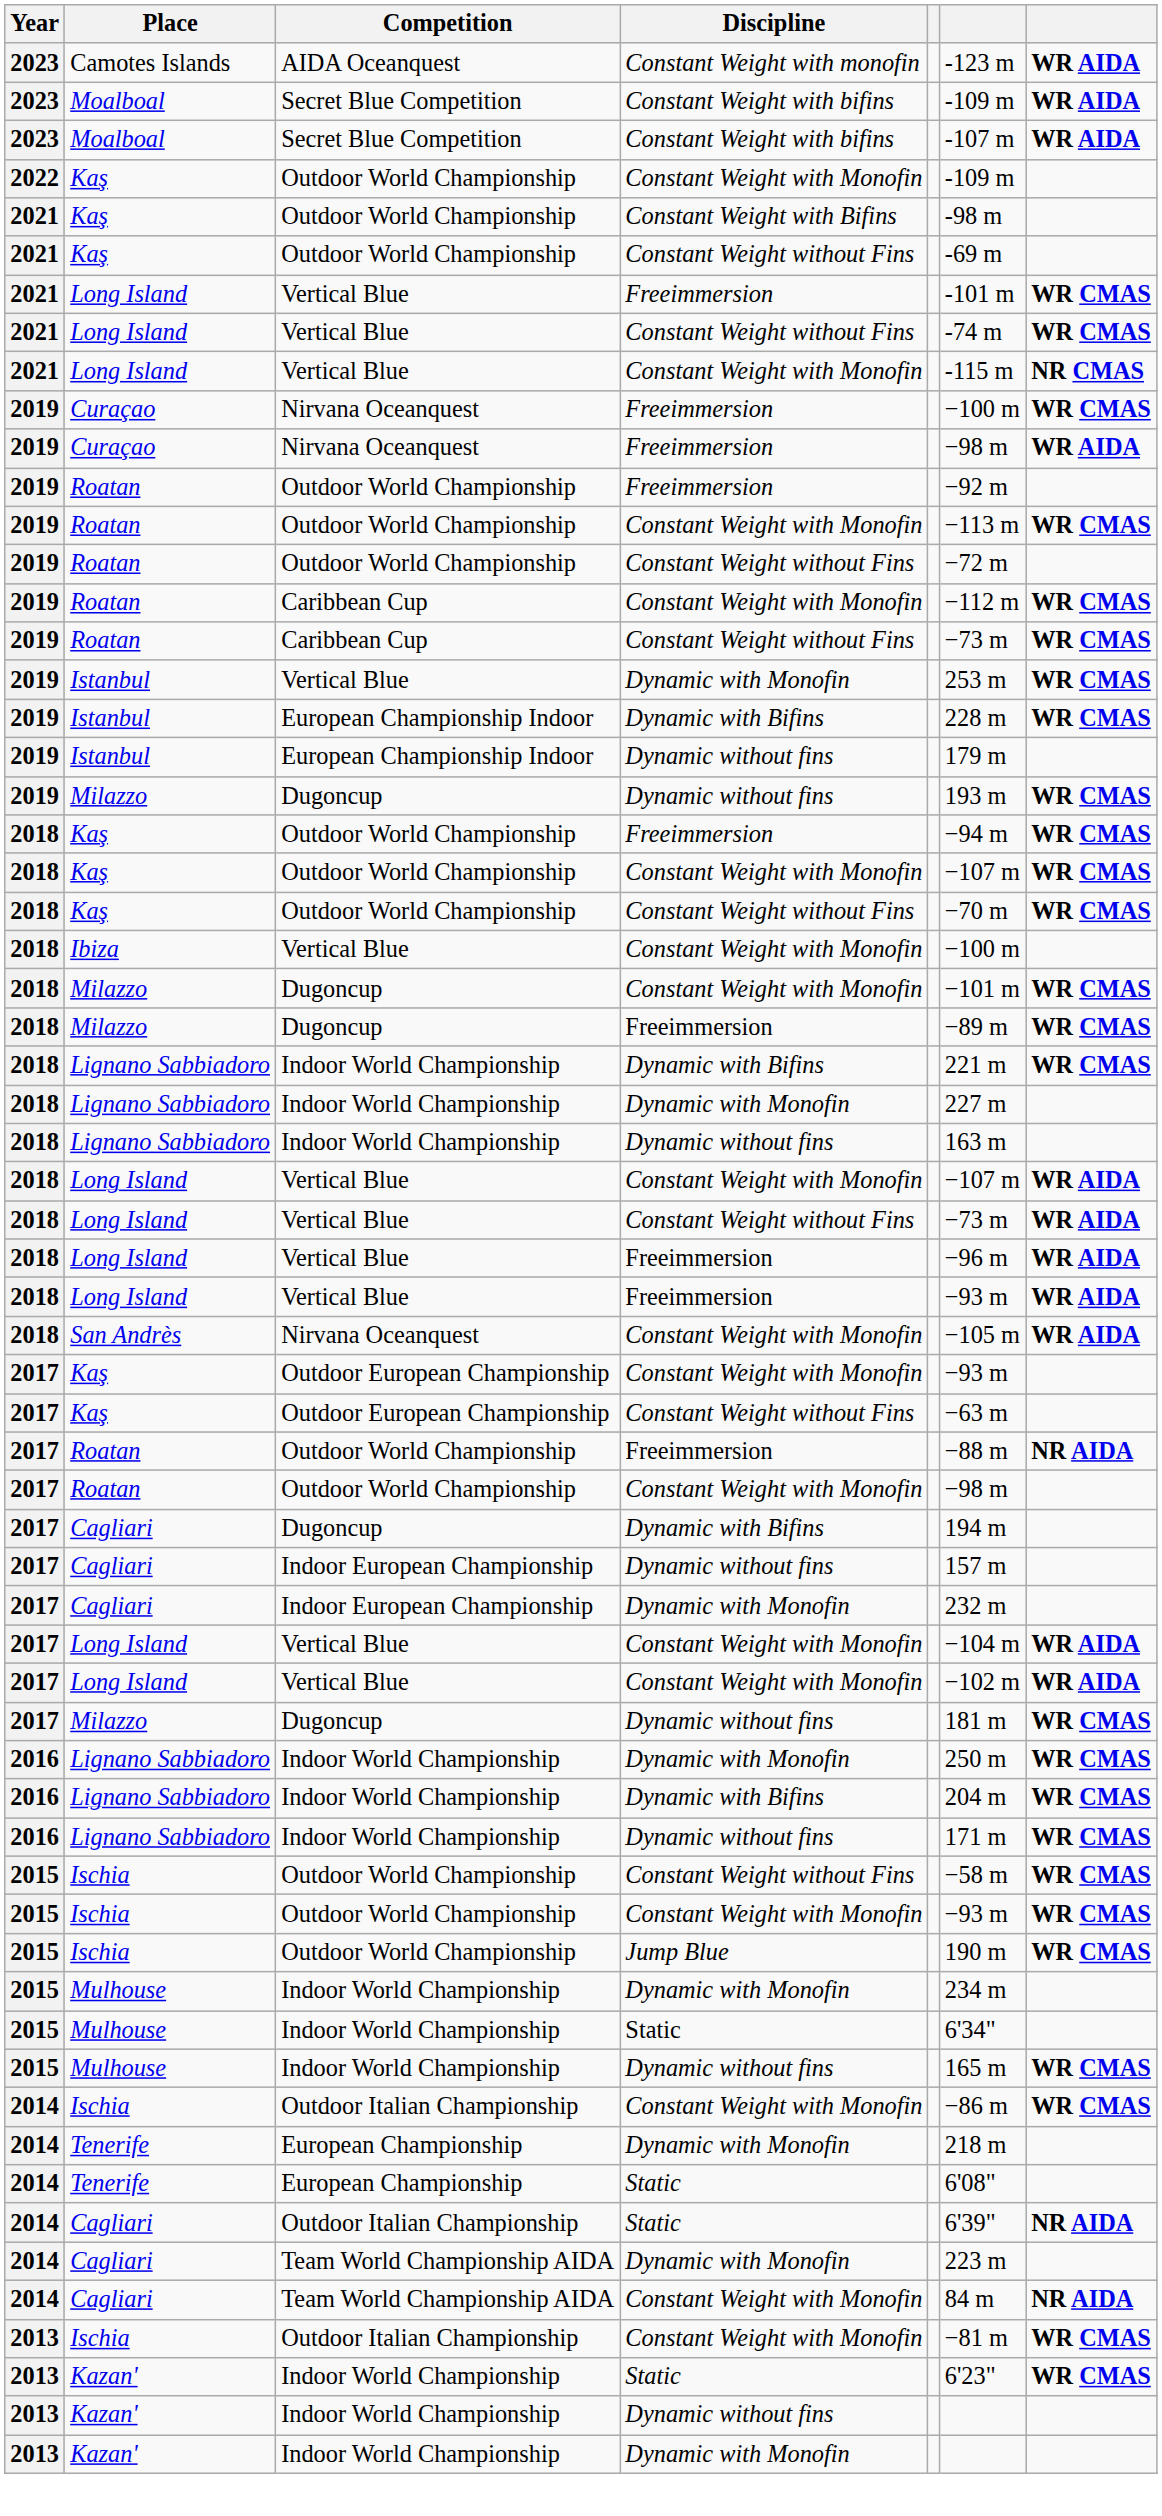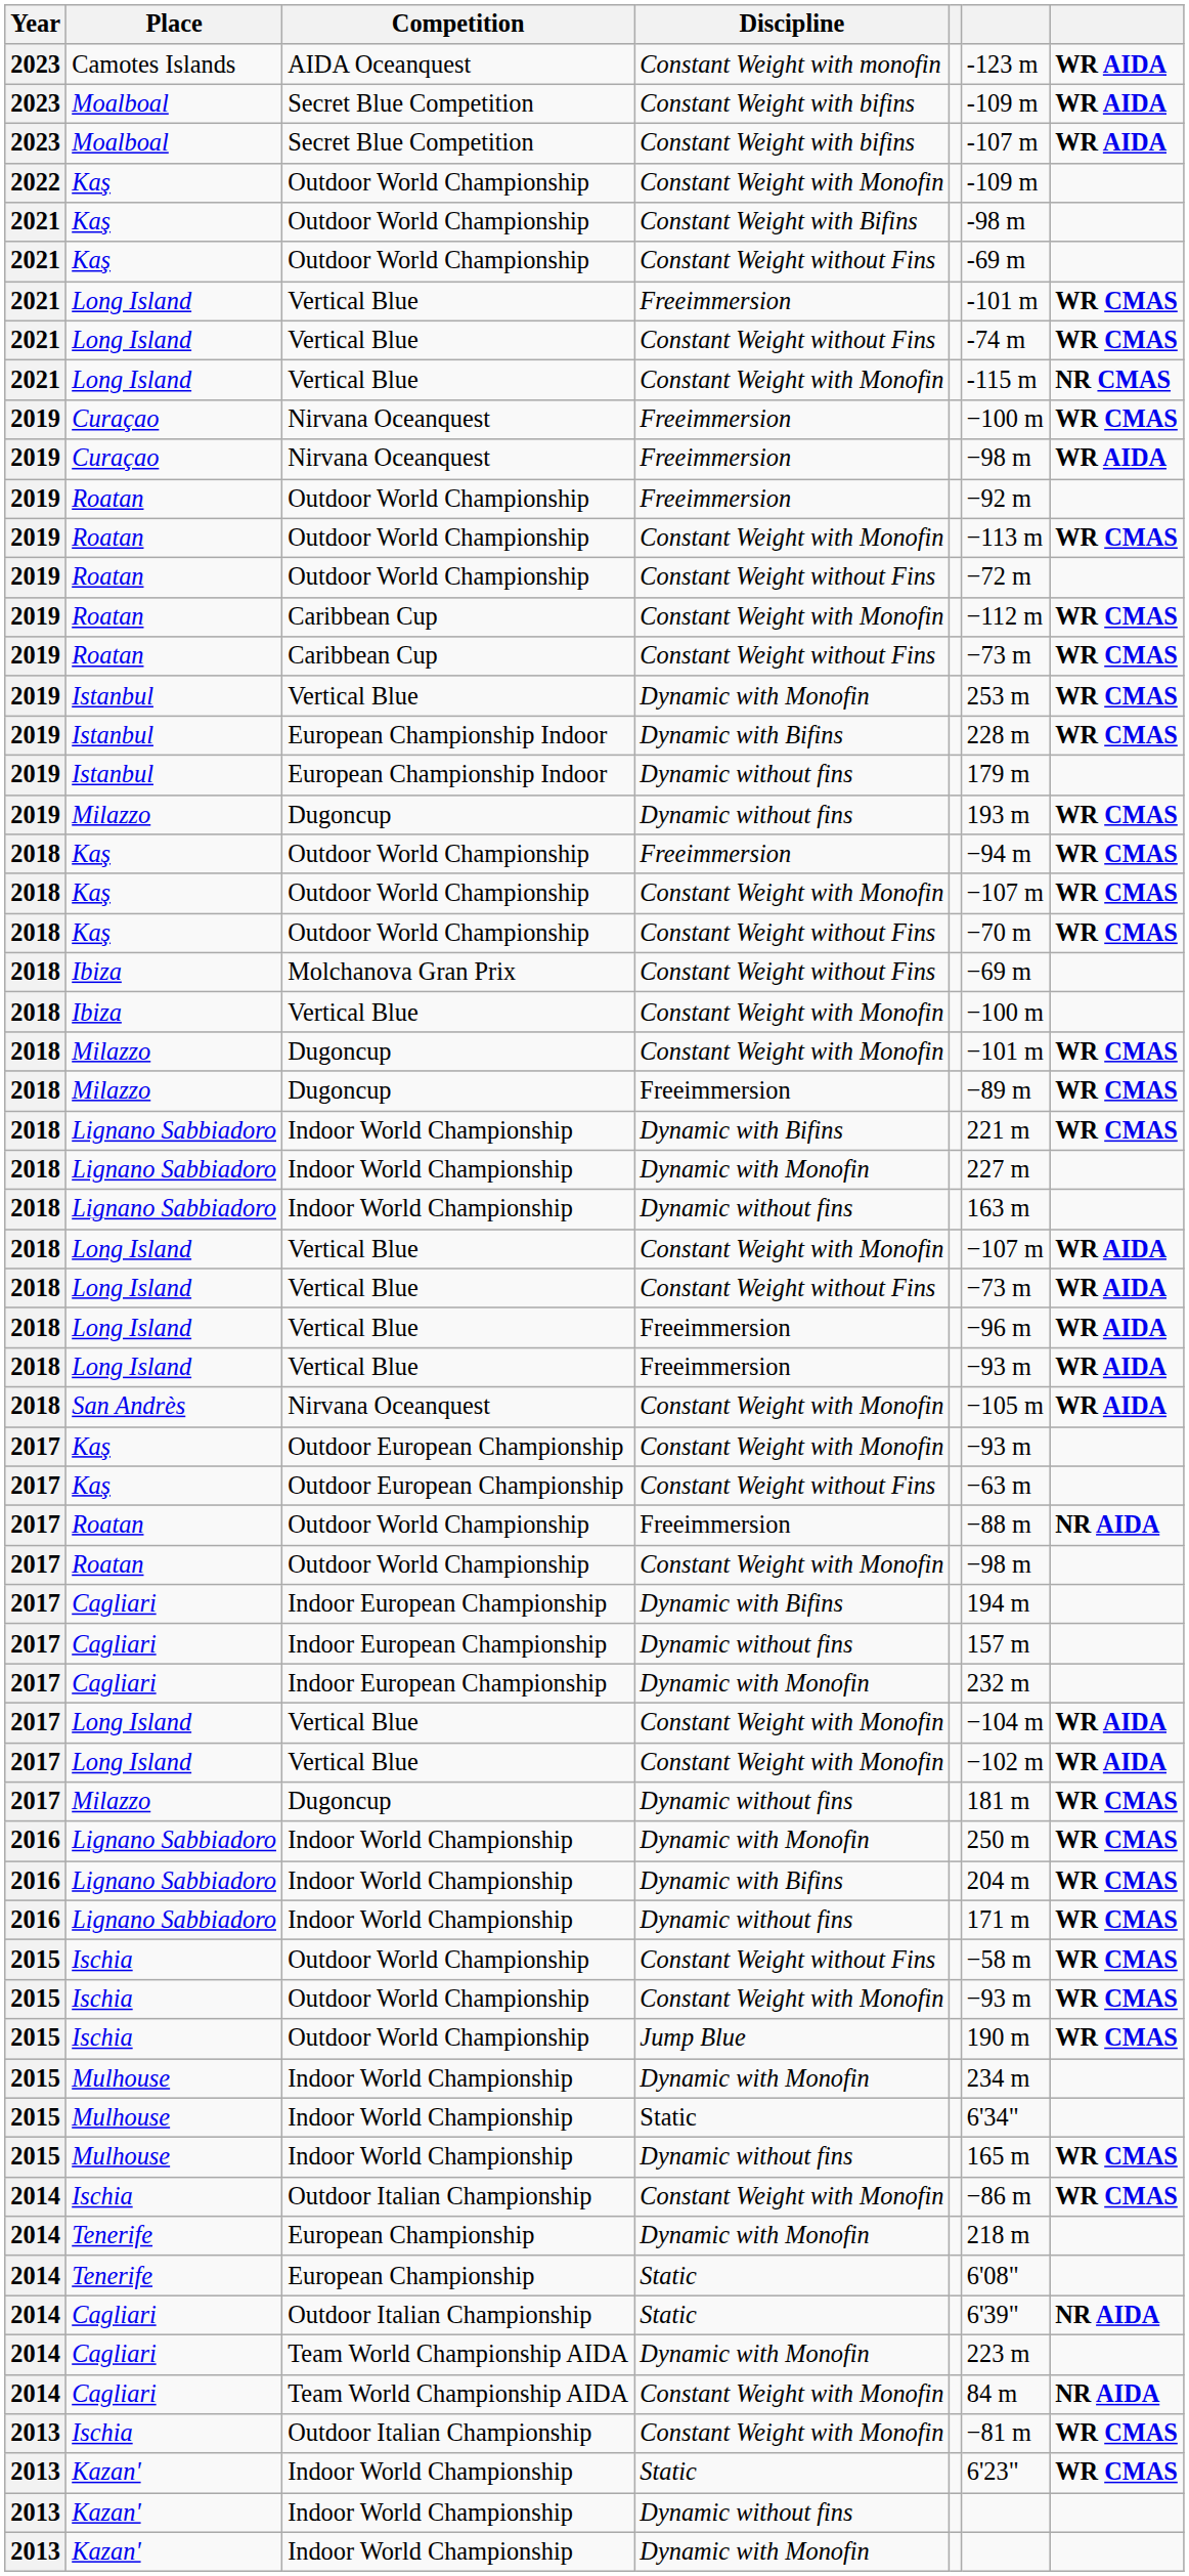+ row: 2018 | Ibiza | Molchanova Gran Prix | Constant Weight without Fins | −69 m
Cagliari / Dynamic with Bifins | Competition: Dugoncup -> Indoor European Championship
